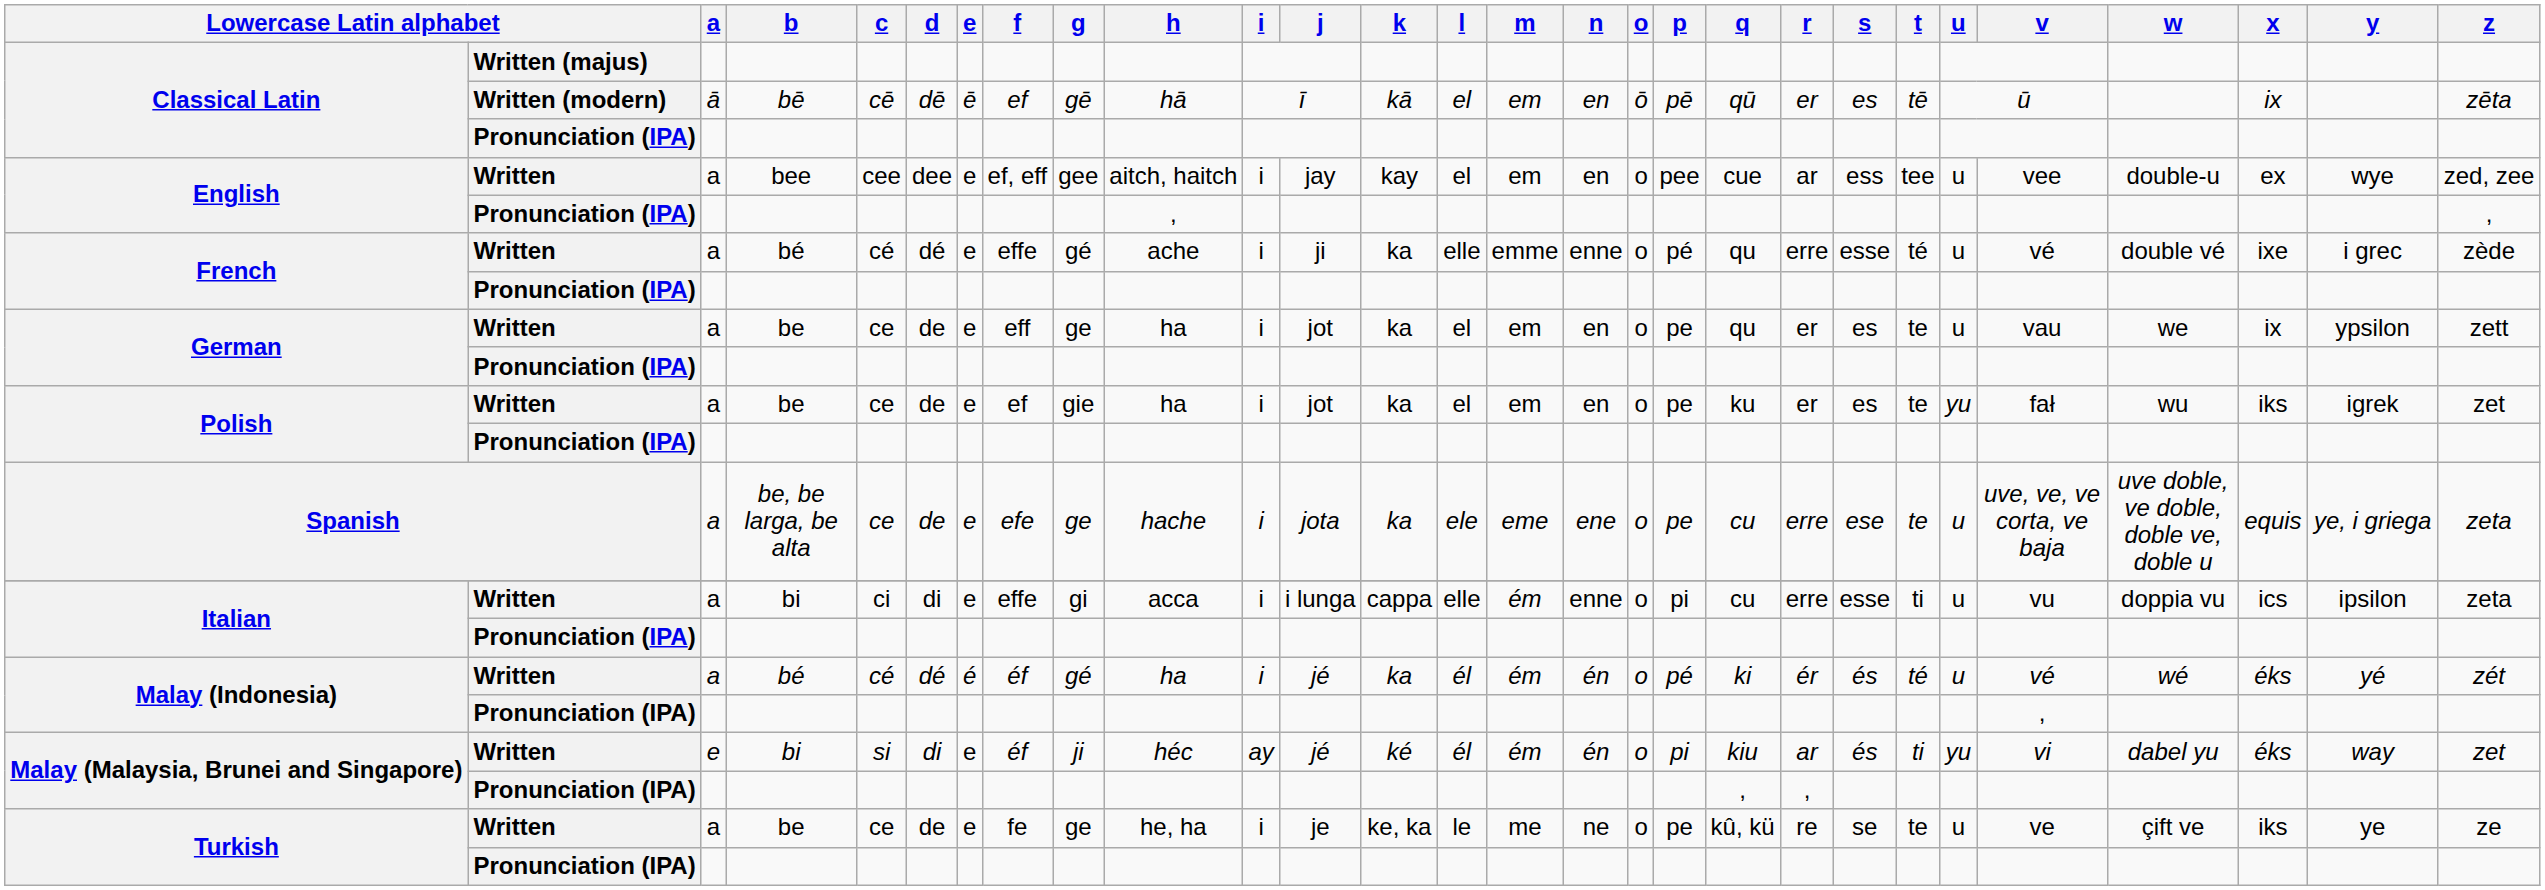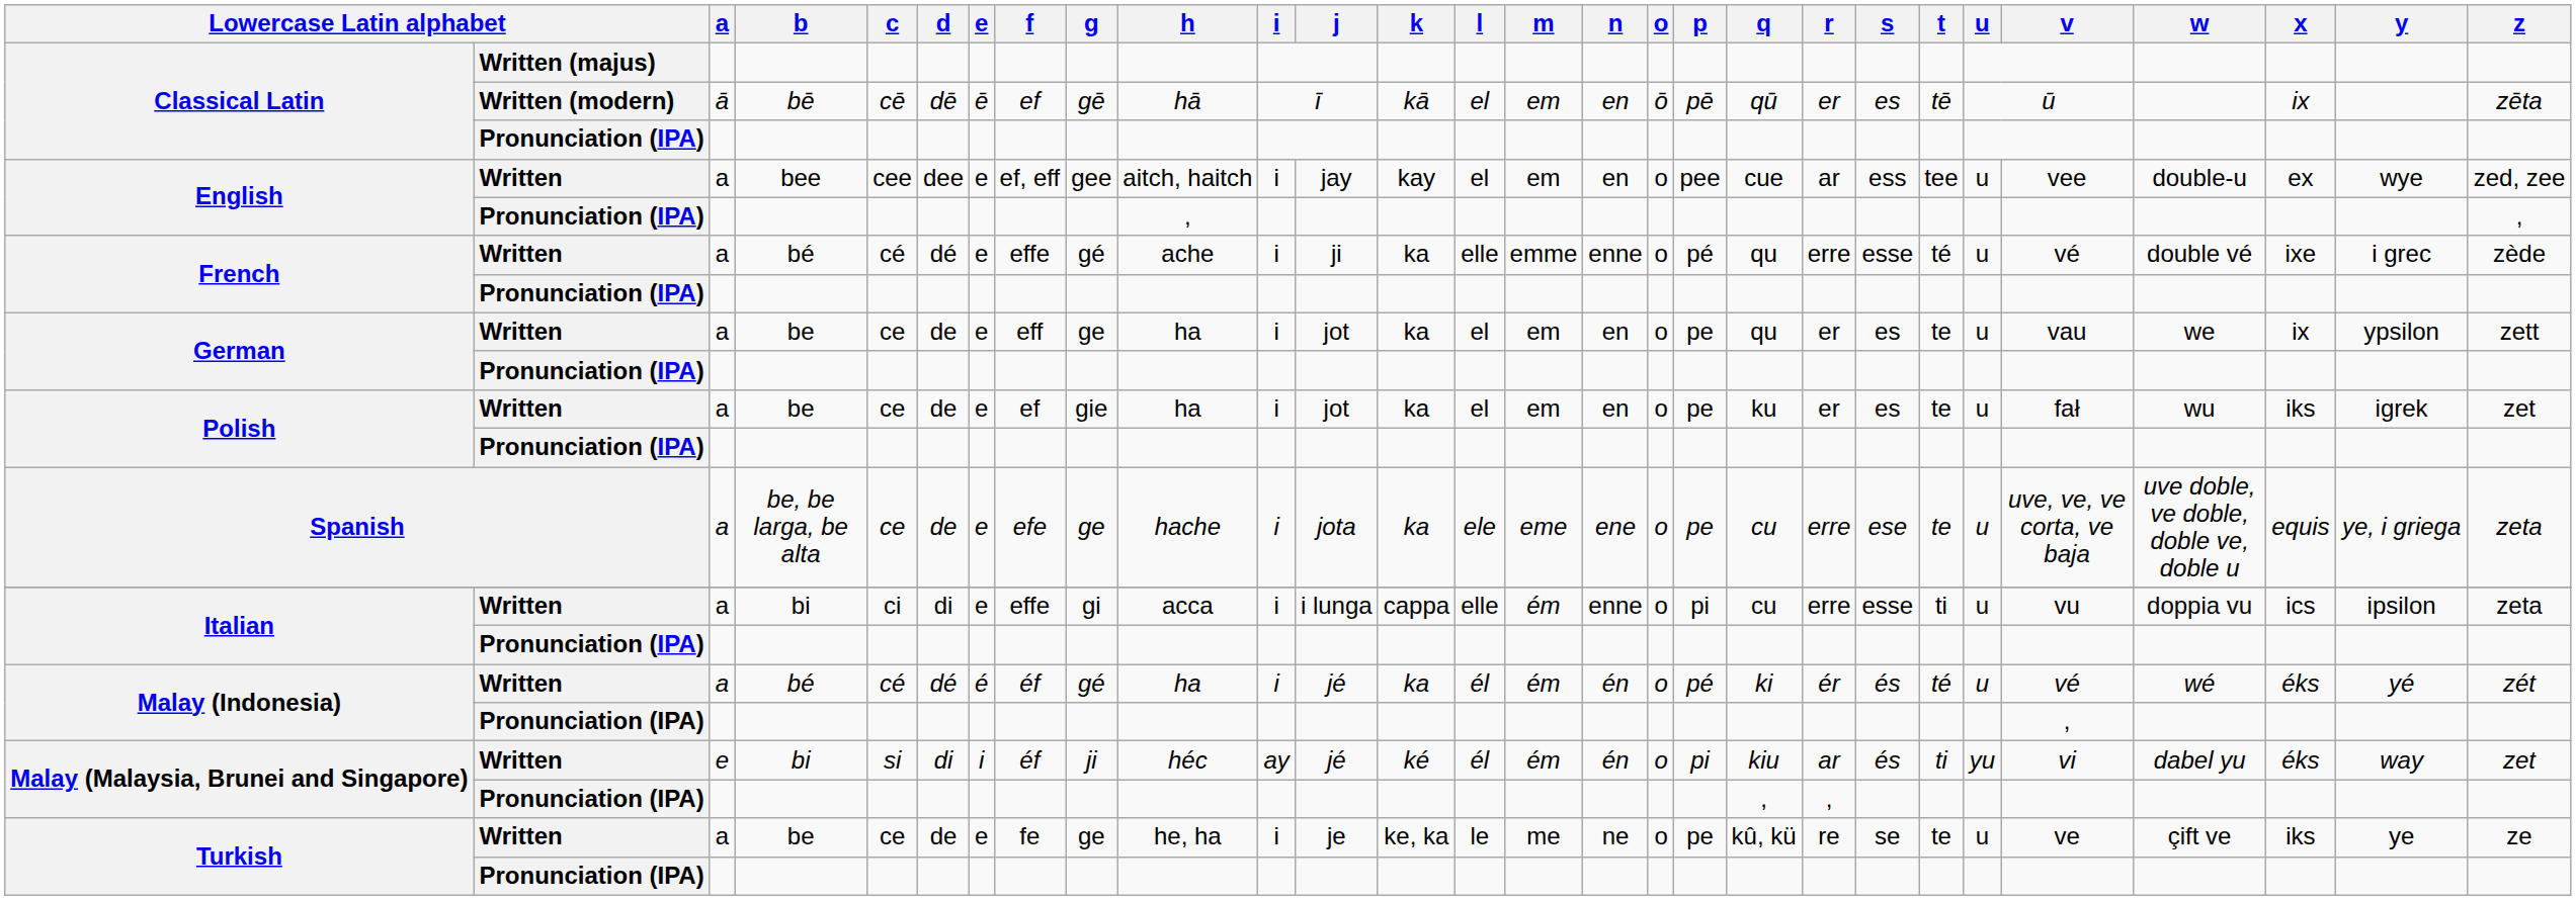Polish / Written | u: yu -> u
Malay (Malaysia, Brunei and Singapore) / Written | e: e -> i
